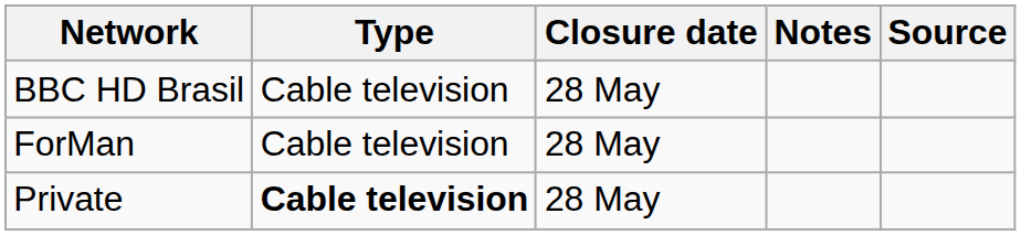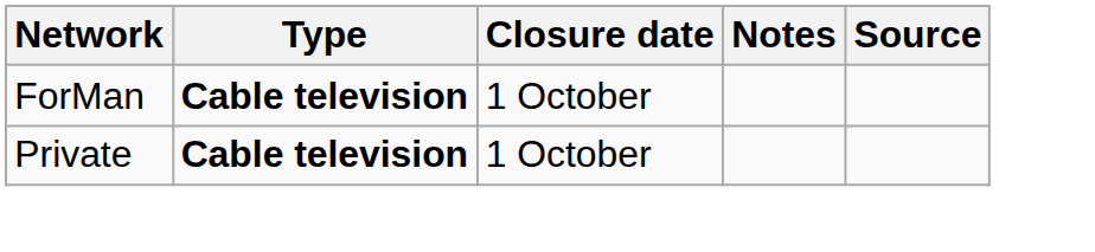- row: BBC HD Brasil | Cable television | 28 May
ForMan | Type: normal -> bold
ForMan | Closure date: 28 May -> 1 October
Private | Closure date: 28 May -> 1 October
